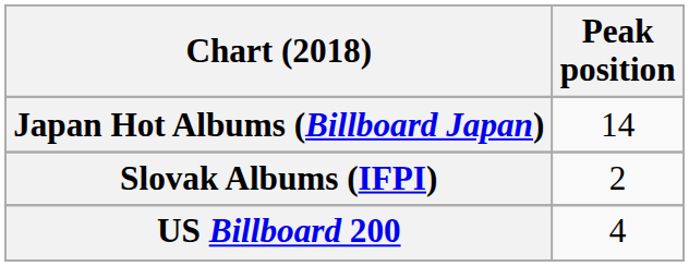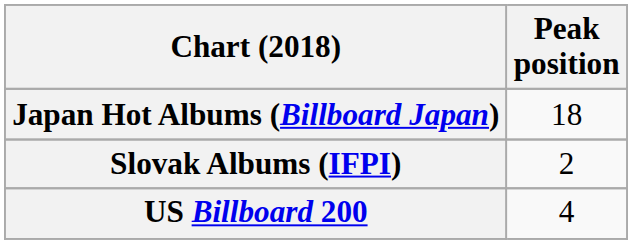Japan Hot Albums (Billboard Japan) | Peak position: 14 -> 18
